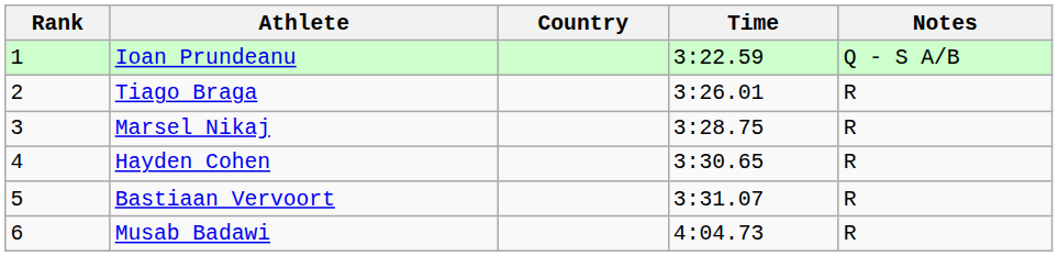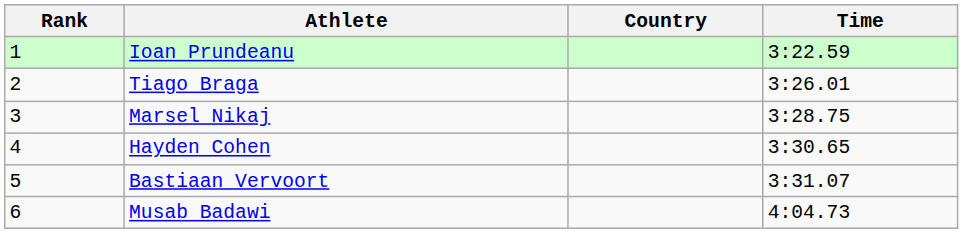- column: Notes | Q - S A/B | R | R | R | R | R
